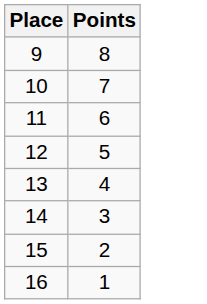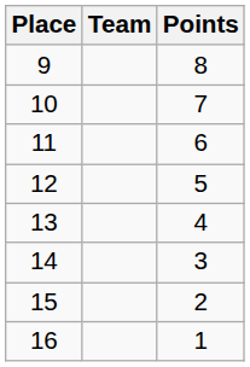+ column: Team
